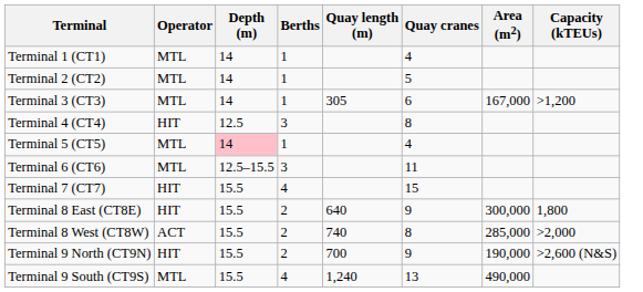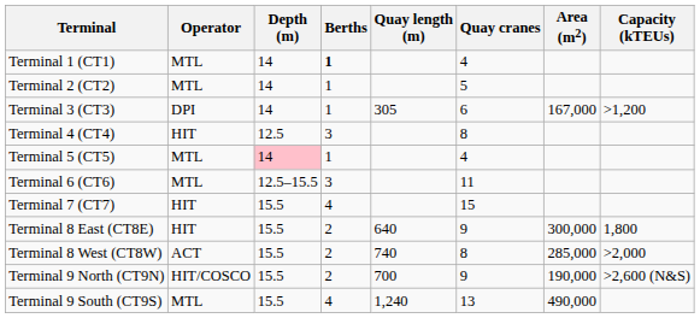Terminal 1 (CT1) | Berths: normal -> bold
Terminal 3 (CT3) | Operator: MTL -> DPI
Terminal 9 North (CT9N) | Operator: HIT -> HIT/COSCO
